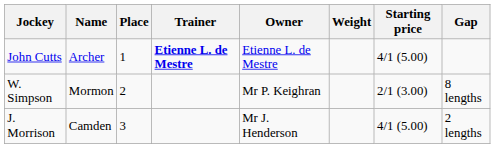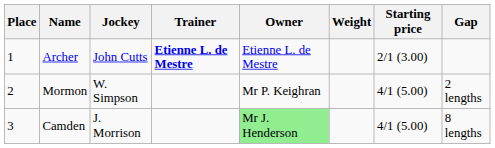columns swapped: Place <-> Jockey
Archer | Starting price: 4/1 (5.00) -> 2/1 (3.00)
Mormon | Starting price: 2/1 (3.00) -> 4/1 (5.00)
Mormon | Gap: 8 lengths -> 2 lengths
Camden | Owner: no background -> lightgreen background
Camden | Gap: 2 lengths -> 8 lengths
